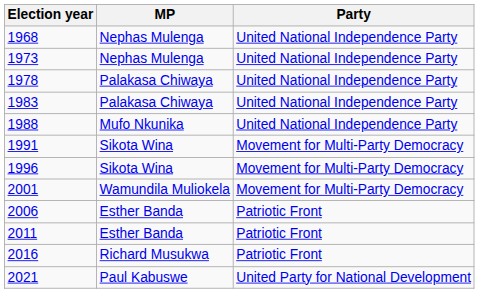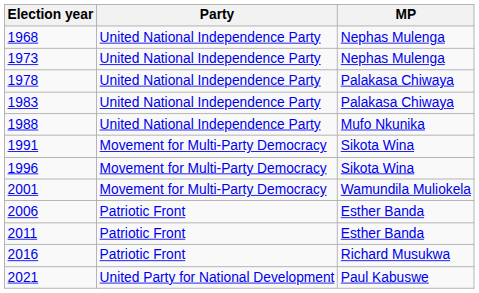columns swapped: MP <-> Party
